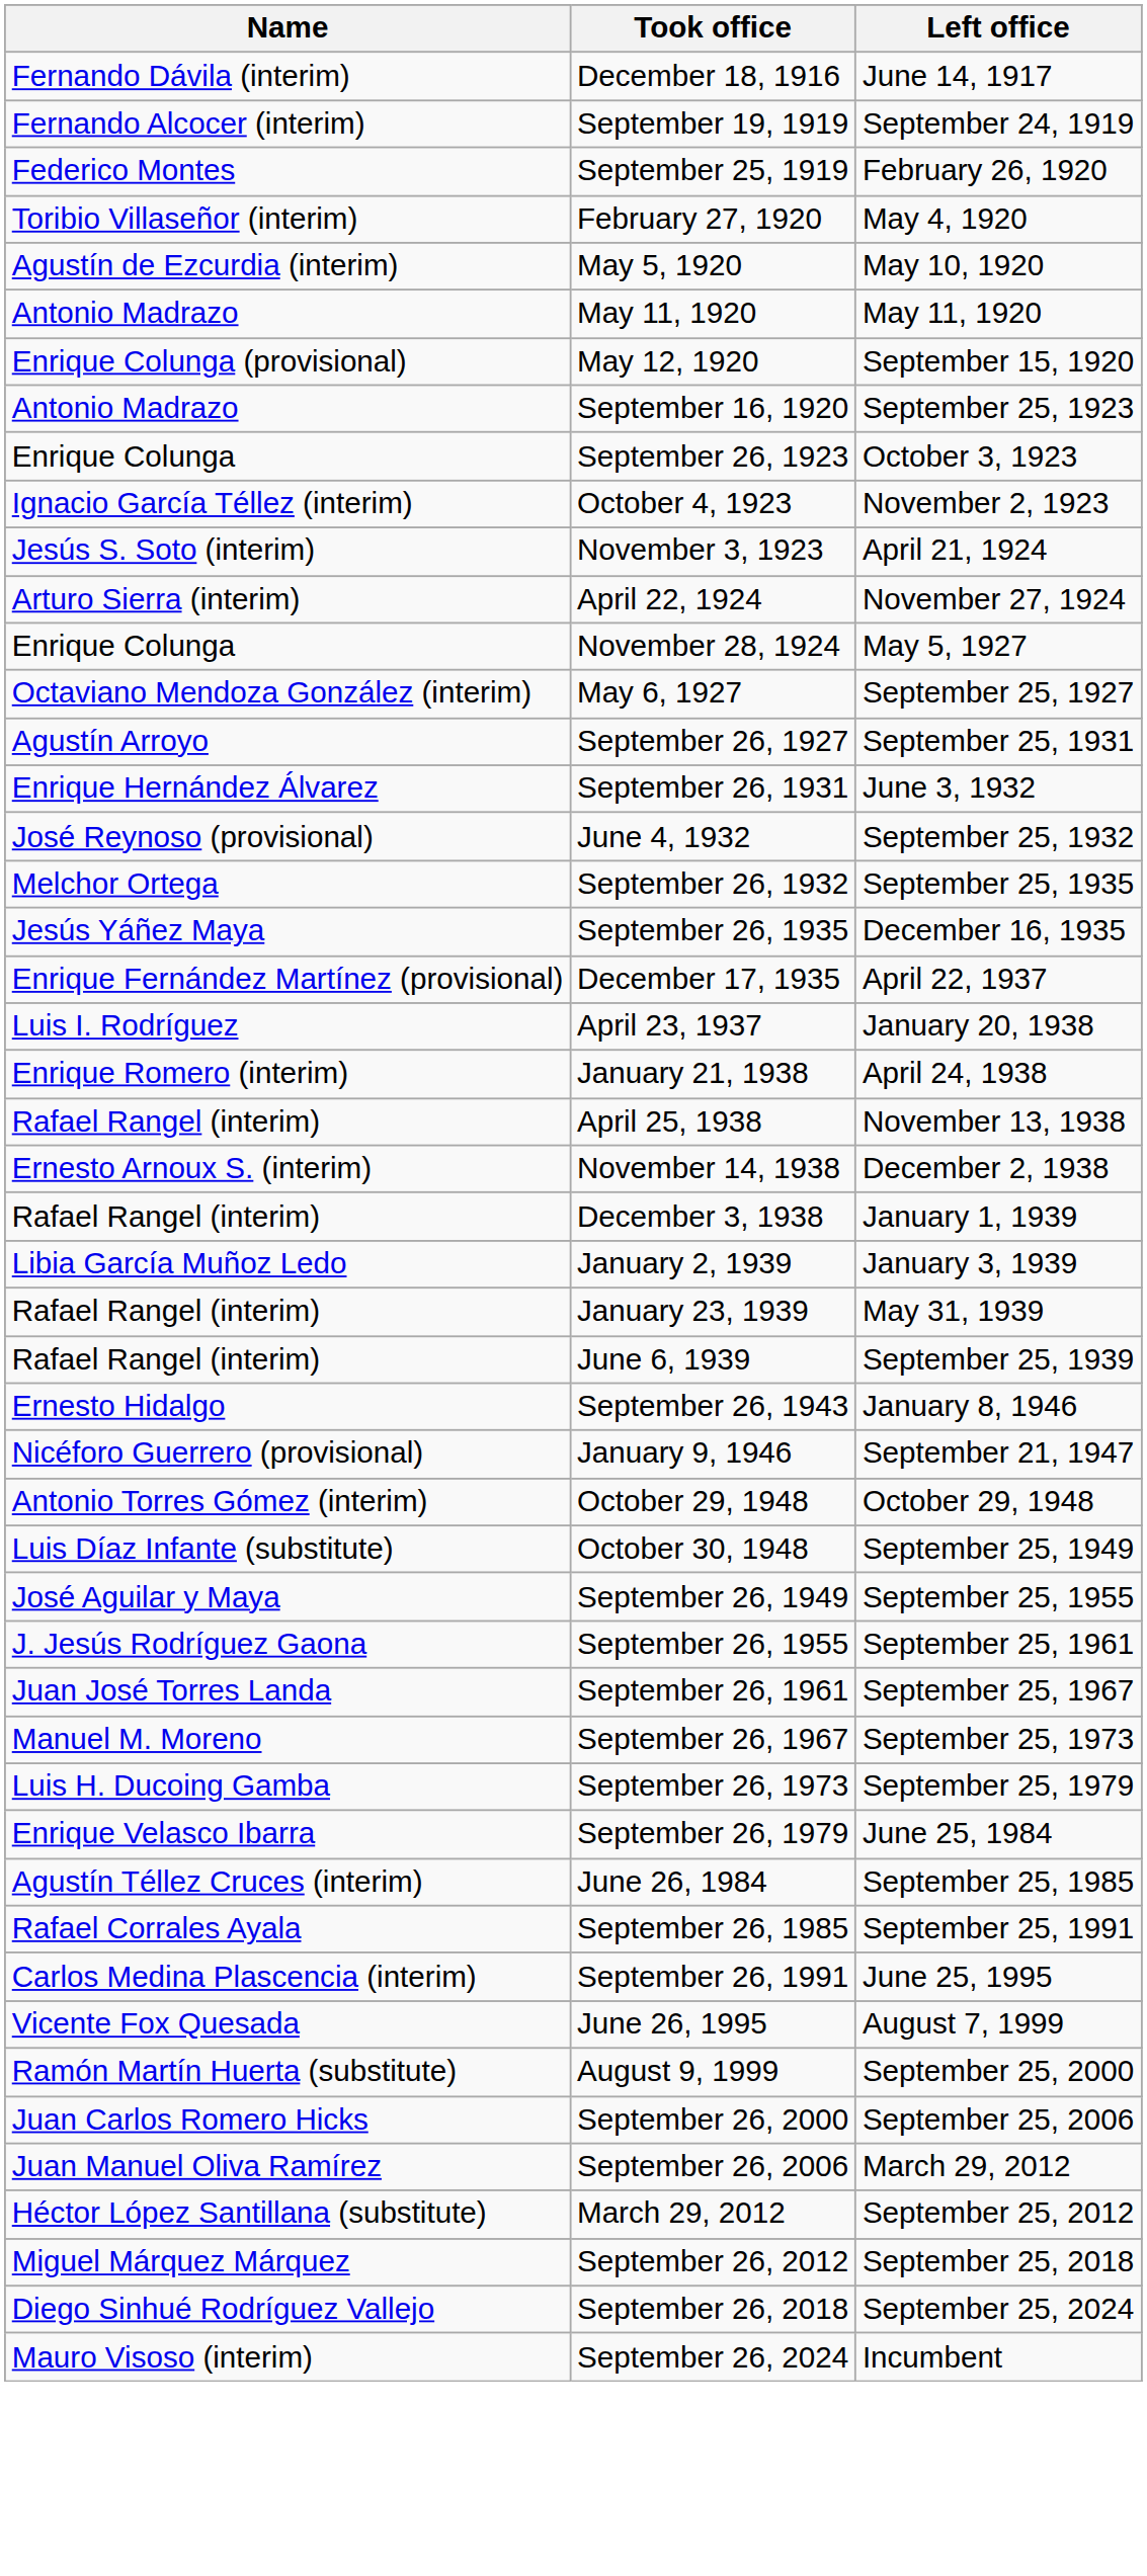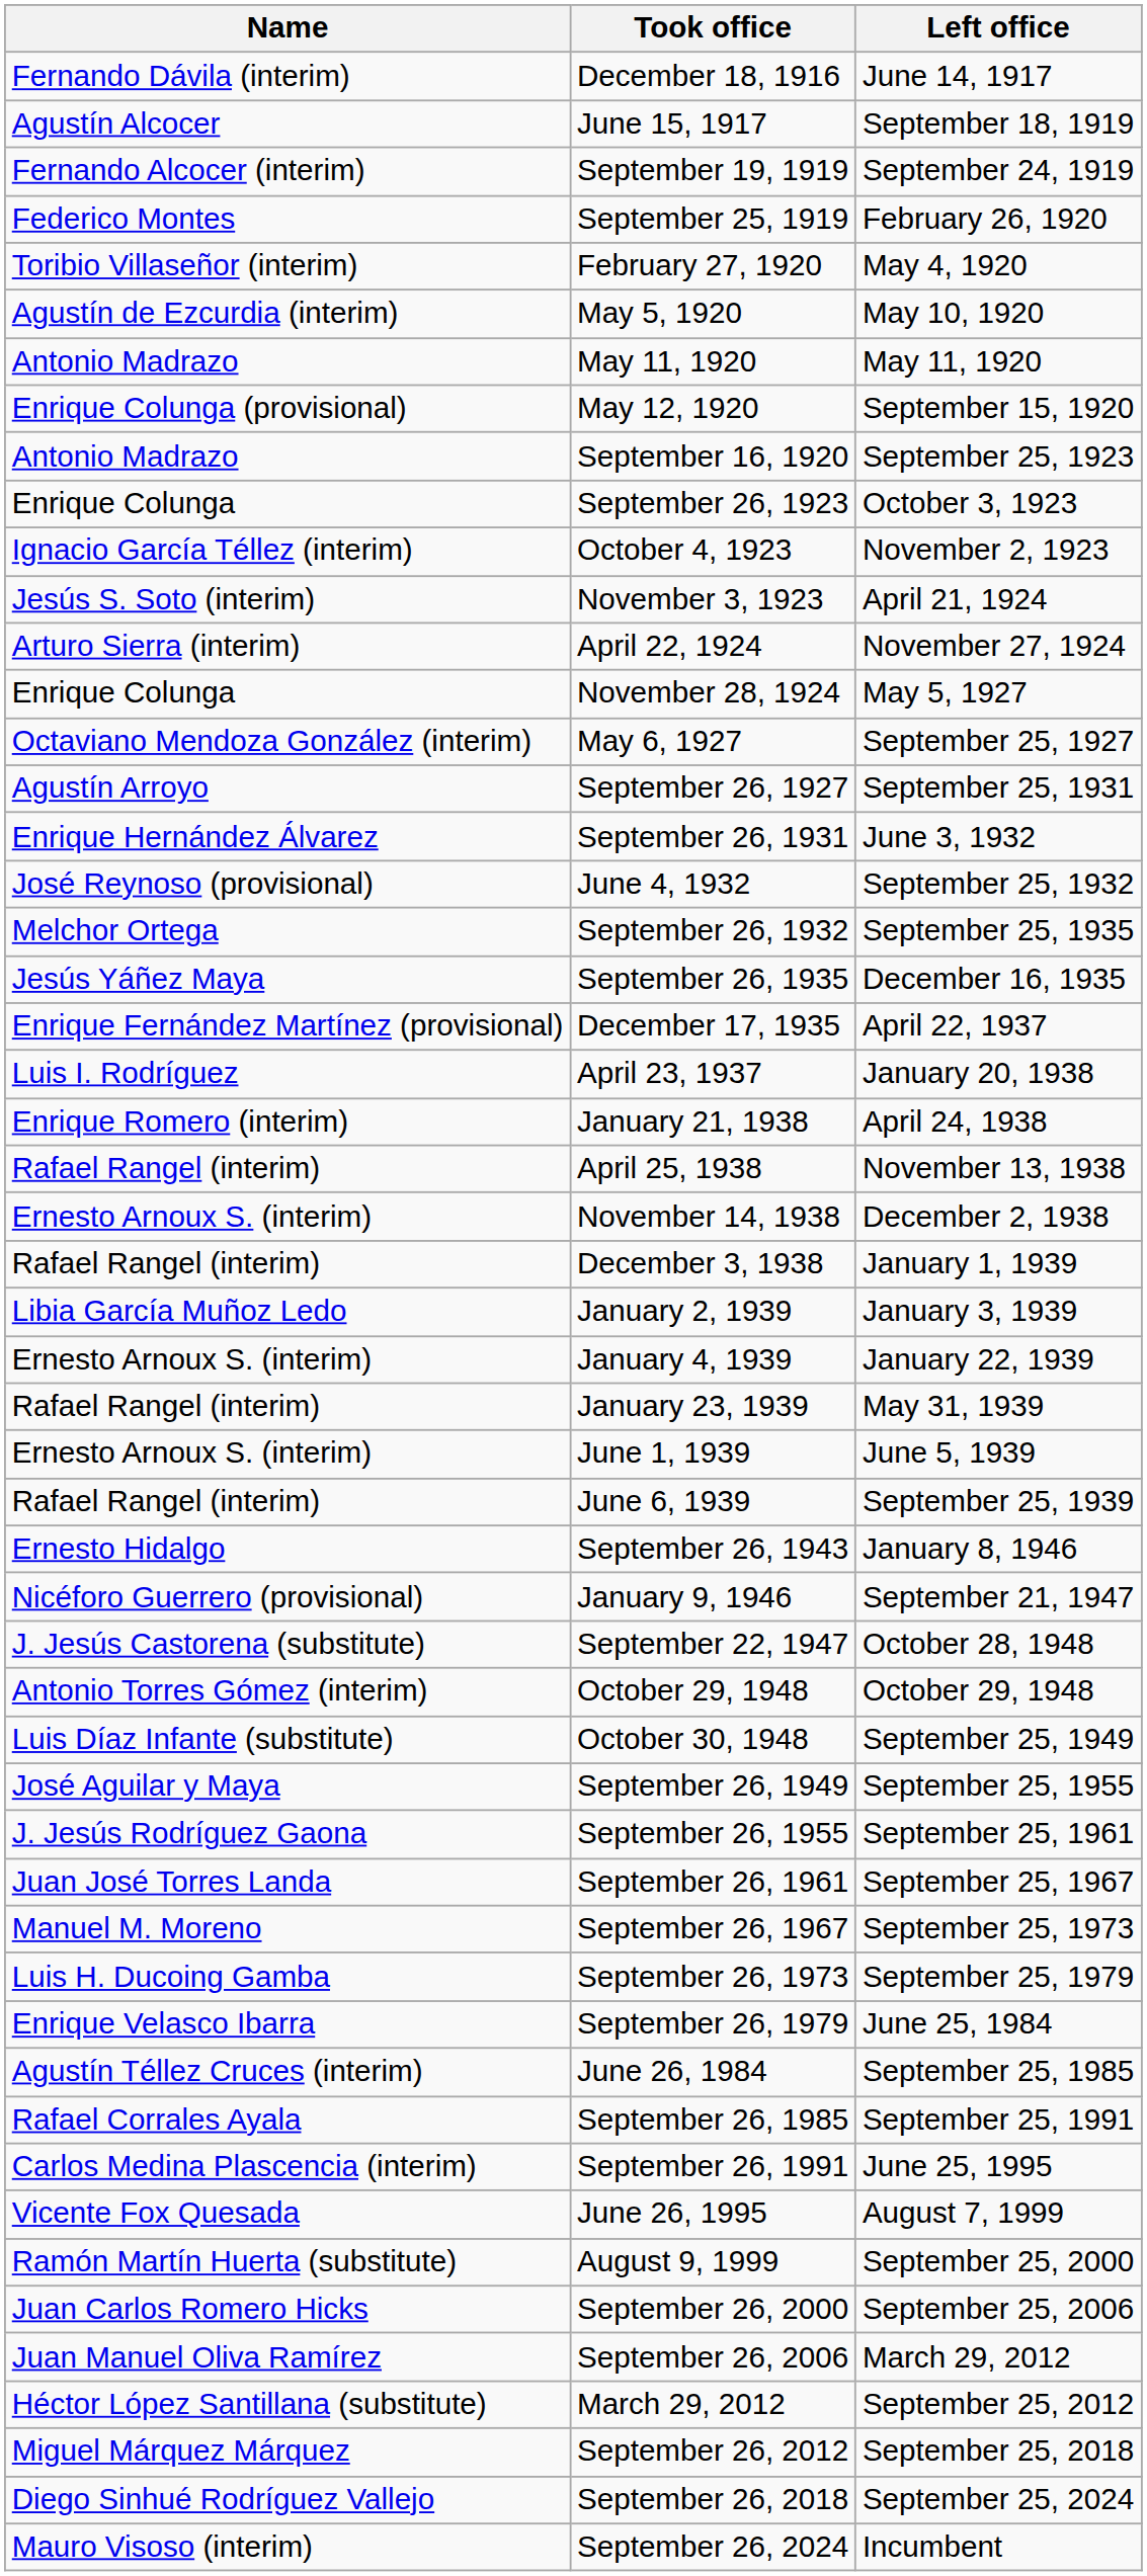+ row: Agustín Alcocer | June 15, 1917 | September 18, 1919
+ row: Ernesto Arnoux S. (interim) | January 4, 1939 | January 22, 1939
+ row: Ernesto Arnoux S. (interim) | June 1, 1939 | June 5, 1939
+ row: J. Jesús Castorena (substitute) | September 22, 1947 | October 28, 1948
